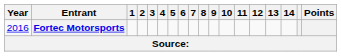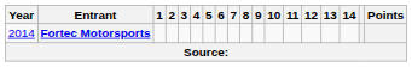Fortec Motorsports | Year: 2016 -> 2014
